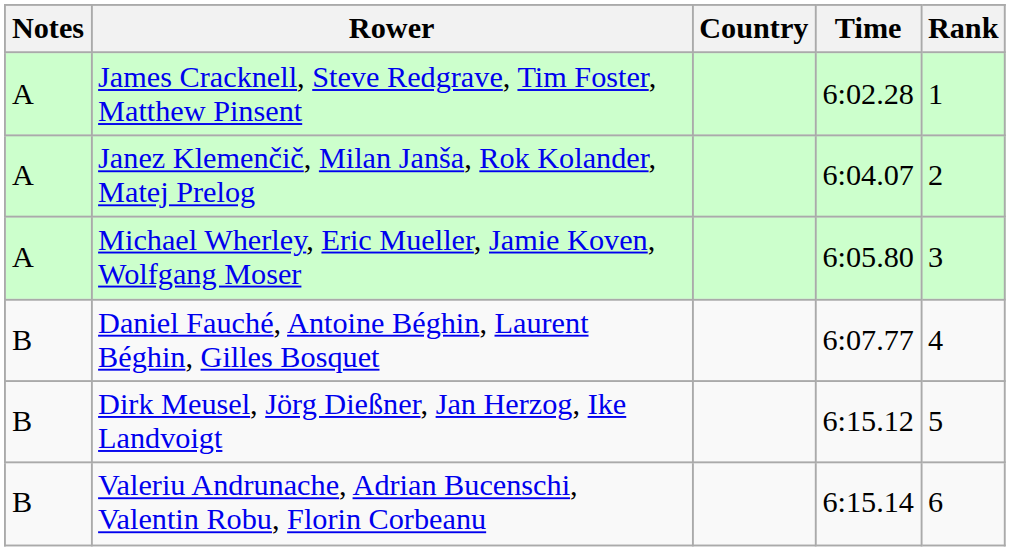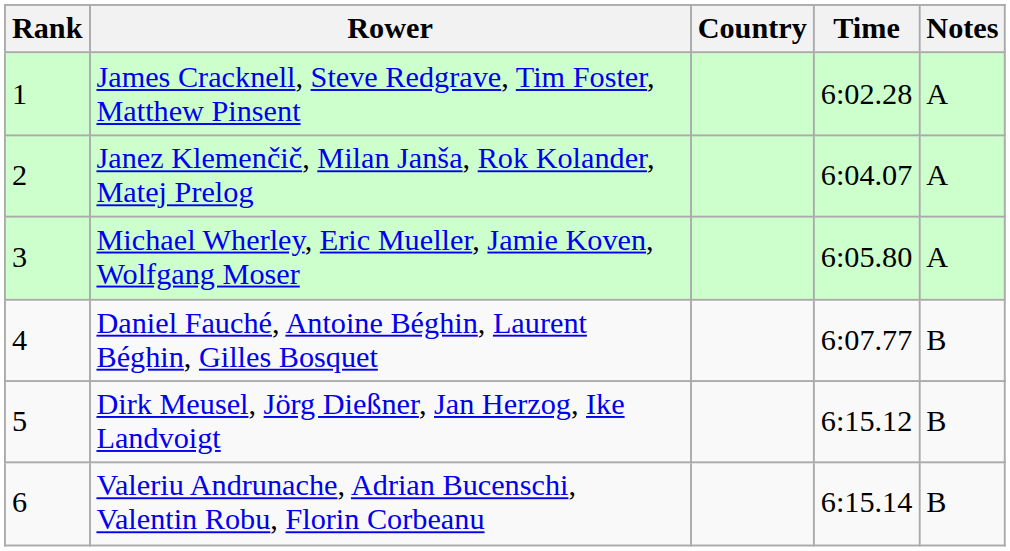columns swapped: Rank <-> Notes
